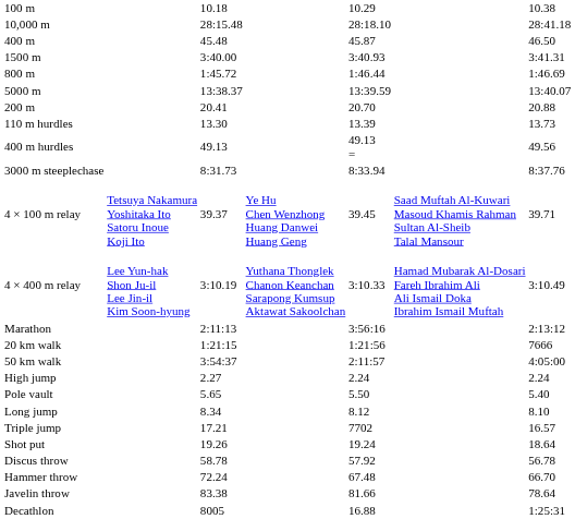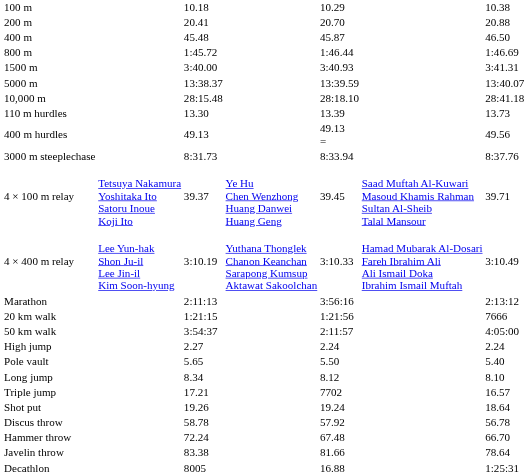rows swapped: 200 m <-> 10,000 m
rows swapped: 800 m <-> 1500 m
